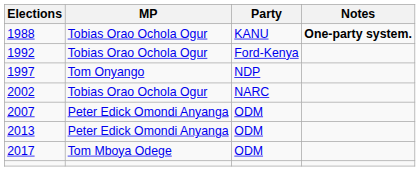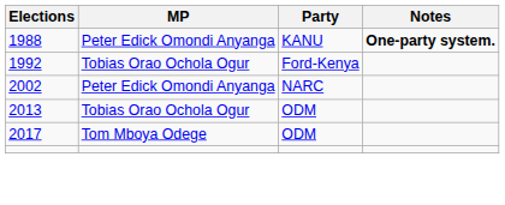1988 | MP: Tobias Orao Ochola Ogur -> Peter Edick Omondi Anyanga
- row: 1997 | Tom Onyango | NDP
2002 | MP: Tobias Orao Ochola Ogur -> Peter Edick Omondi Anyanga
- row: 2007 | Peter Edick Omondi Anyanga | ODM
2013 | MP: Peter Edick Omondi Anyanga -> Tobias Orao Ochola Ogur
